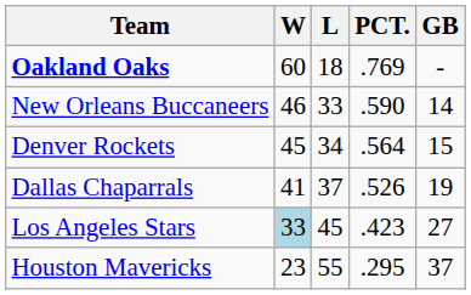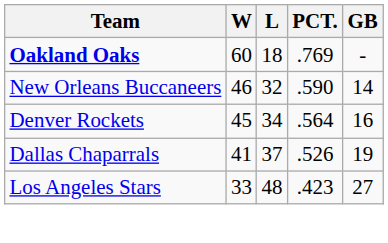New Orleans Buccaneers | L: 33 -> 32
Denver Rockets | GB: 15 -> 16
Los Angeles Stars | W: lightblue background -> no background
Los Angeles Stars | L: 45 -> 48
- row: Houston Mavericks | 23 | 55 | .295 | 37
